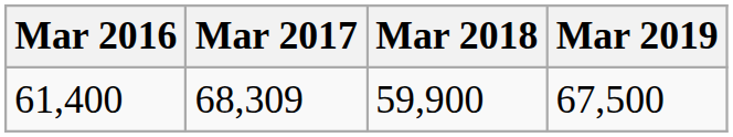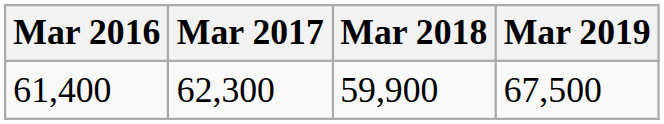61,400 | Mar 2017: 68,309 -> 62,300
